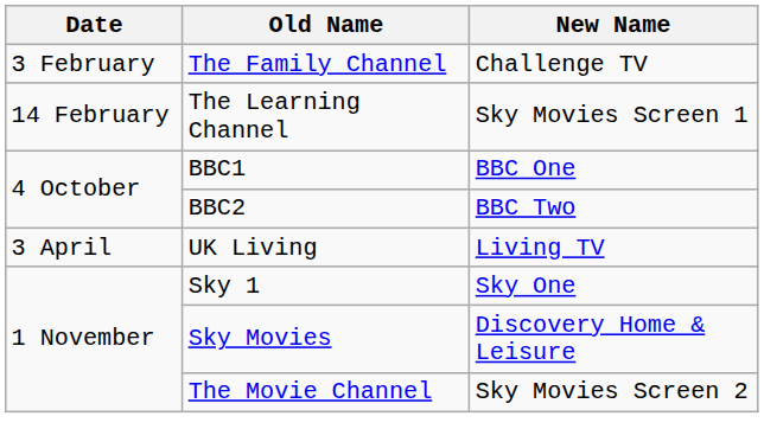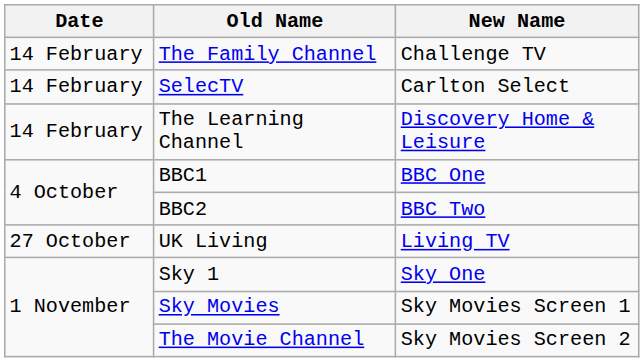The Family Channel | Date: 3 February -> 14 February
+ row: 14 February | SelecTV | Carlton Select
The Learning Channel | New Name: Sky Movies Screen 1 -> Discovery Home & Leisure
UK Living | Date: 3 April -> 27 October
Sky Movies | New Name: Discovery Home & Leisure -> Sky Movies Screen 1
